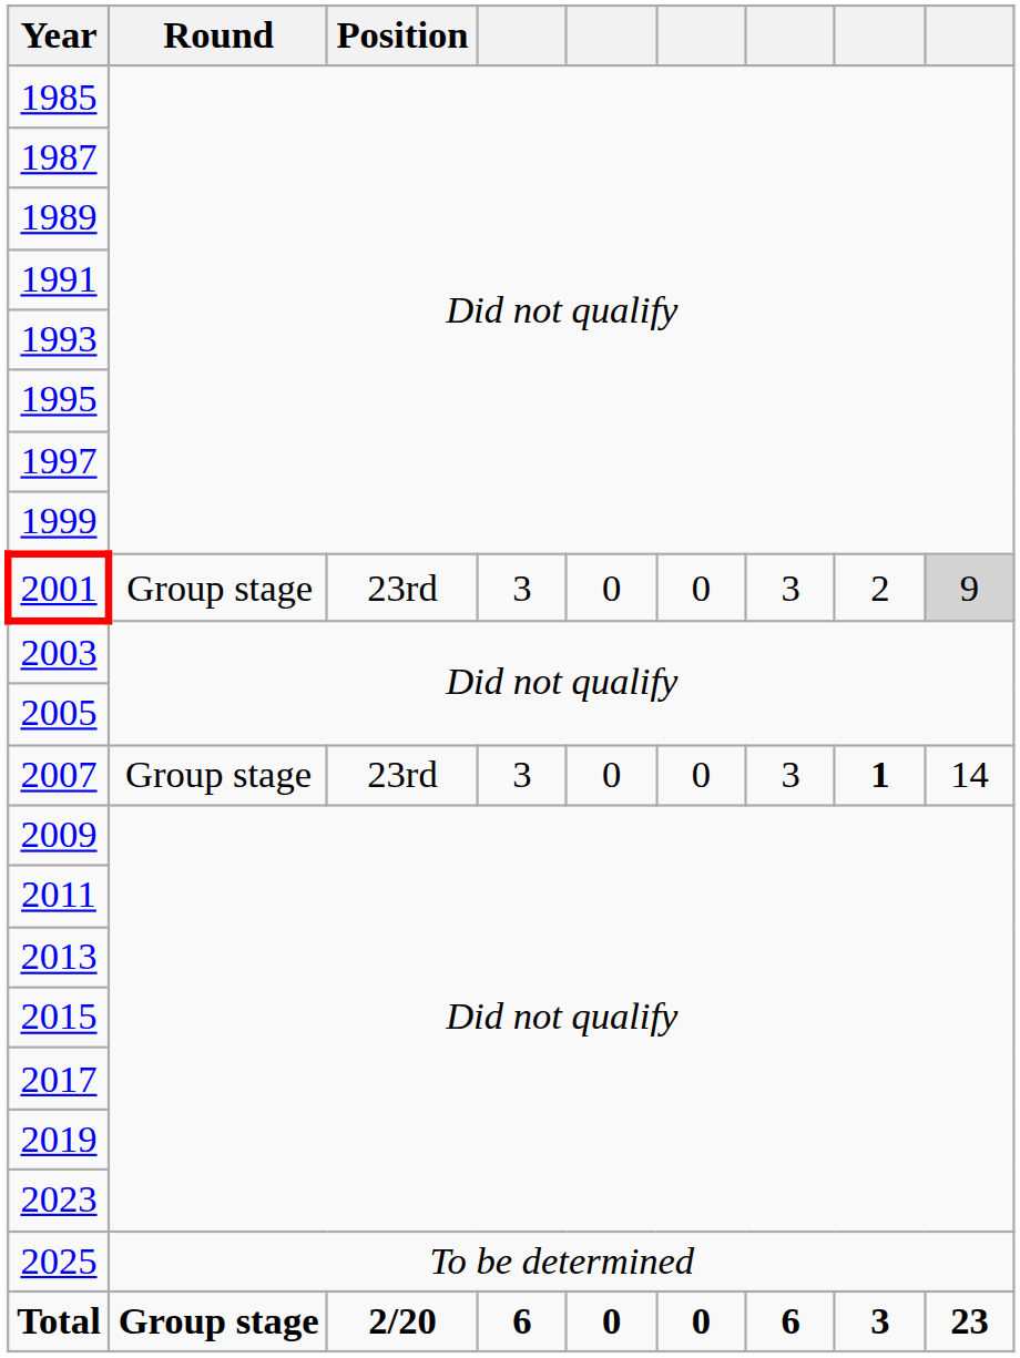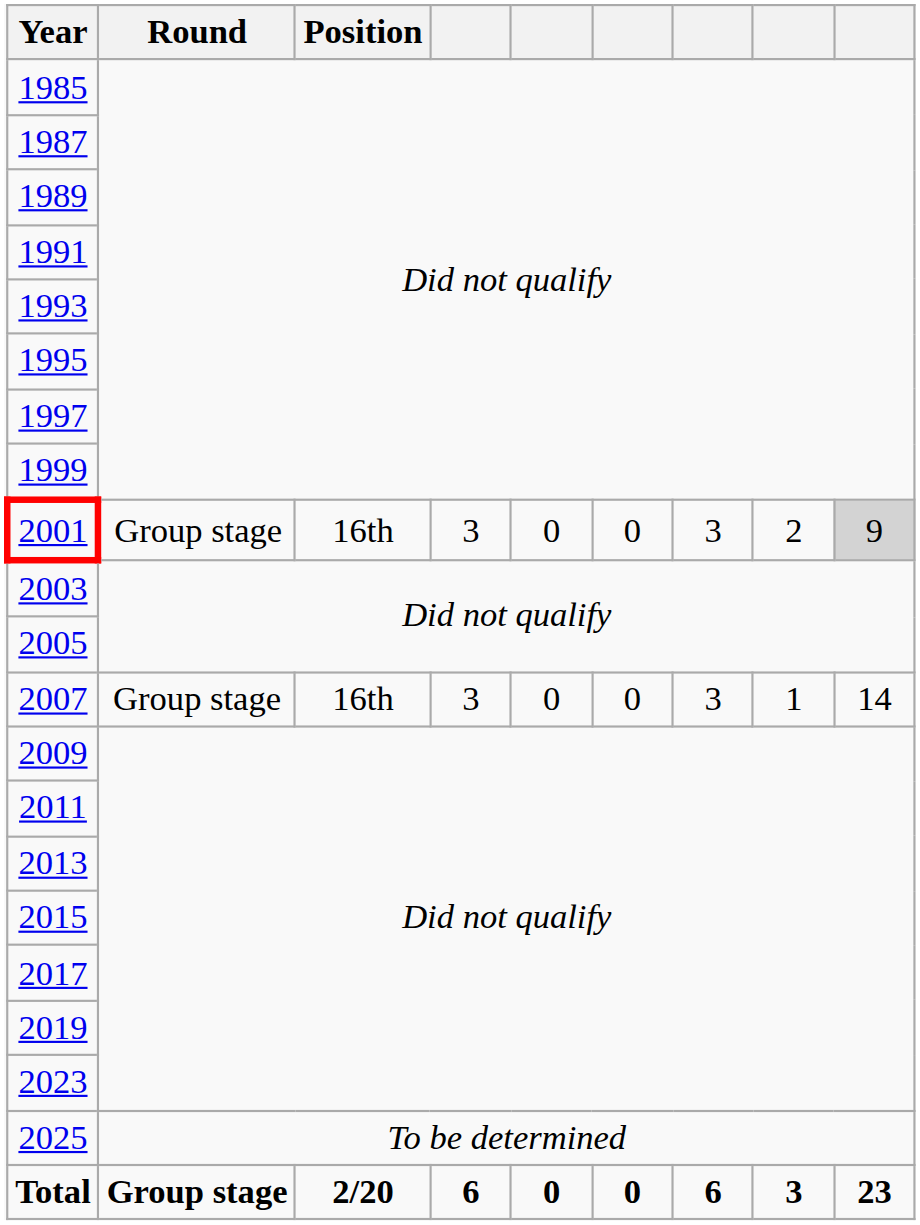2001 | Position: 23rd -> 16th
2007 | Position: 23rd -> 16th
2007 | column 8: bold -> normal
